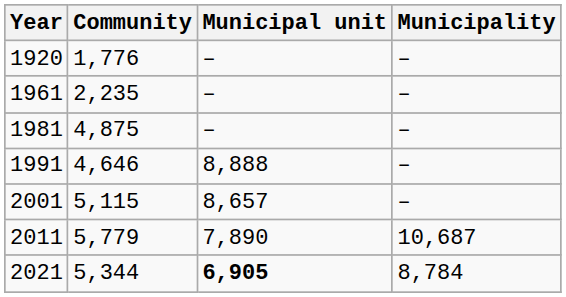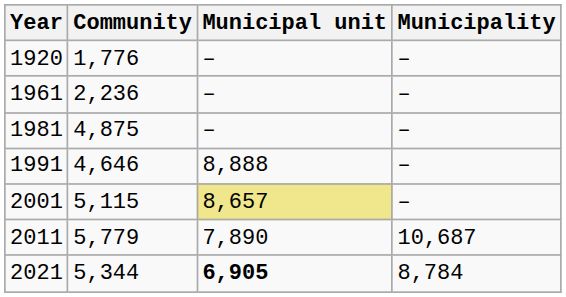1961 | Community: 2,235 -> 2,236
2001 | Municipal unit: no background -> khaki background
